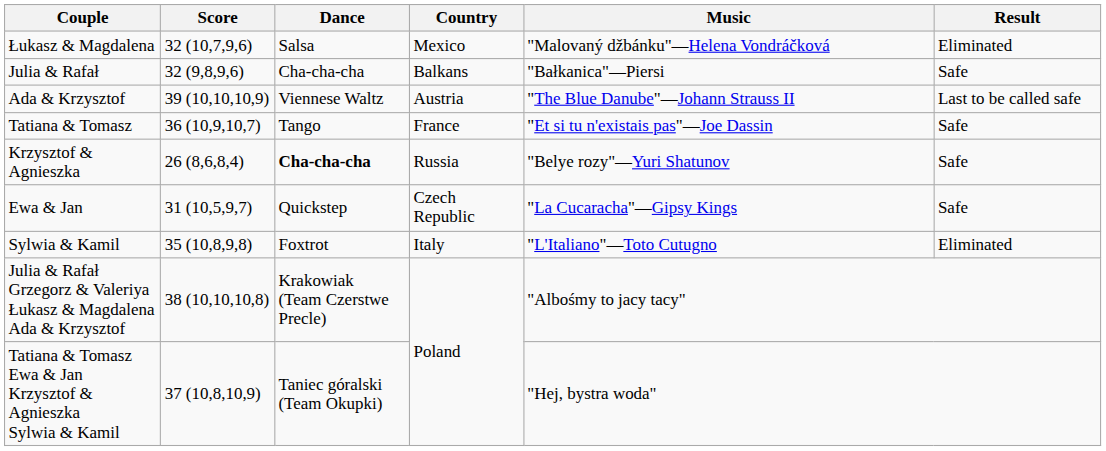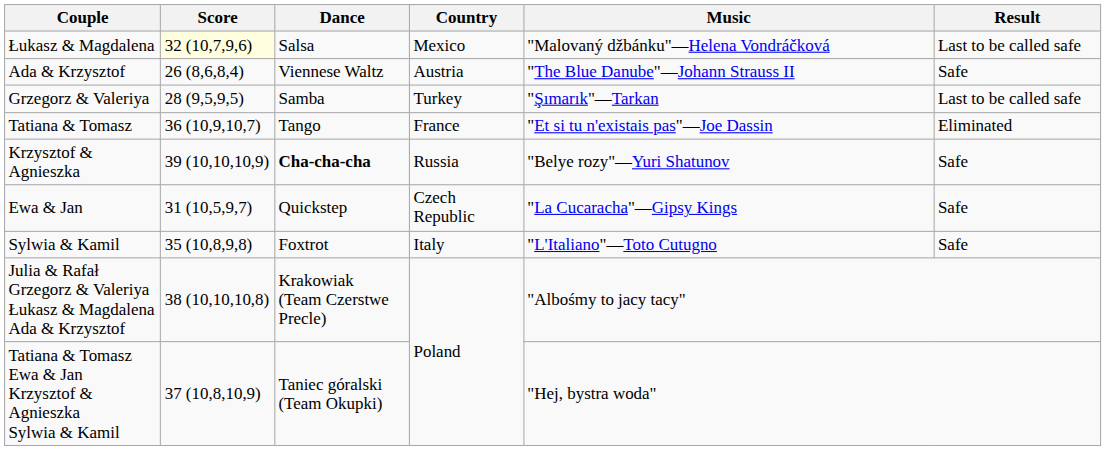Łukasz & Magdalena | Score: no background -> lightyellow background
Łukasz & Magdalena | Result: Eliminated -> Last to be called safe
- row: Julia & Rafał | 32 (9,8,9,6) | Cha-cha-cha | Balkans | "Bałkanica"—Piersi | Safe
Ada & Krzysztof | Score: 39 (10,10,10,9) -> 26 (8,6,8,4)
Ada & Krzysztof | Result: Last to be called safe -> Safe
+ row: Grzegorz & Valeriya | 28 (9,5,9,5) | Samba | Turkey | "Şımarık"—Tarkan | Last to be called safe
Tatiana & Tomasz | Result: Safe -> Eliminated
Krzysztof & Agnieszka | Score: 26 (8,6,8,4) -> 39 (10,10,10,9)
Sylwia & Kamil | Result: Eliminated -> Safe
